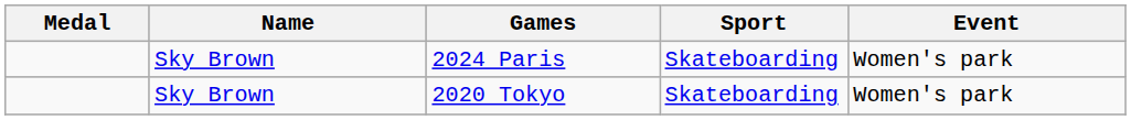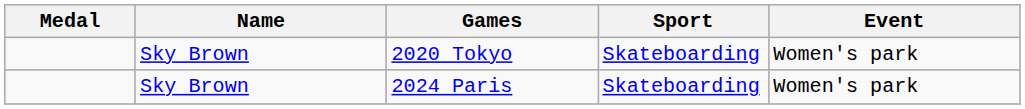rows swapped: 2020 Tokyo <-> 2024 Paris
